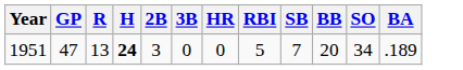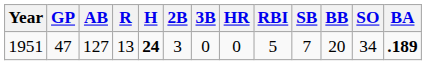+ column: AB | 127
1951 | BA: normal -> bold
